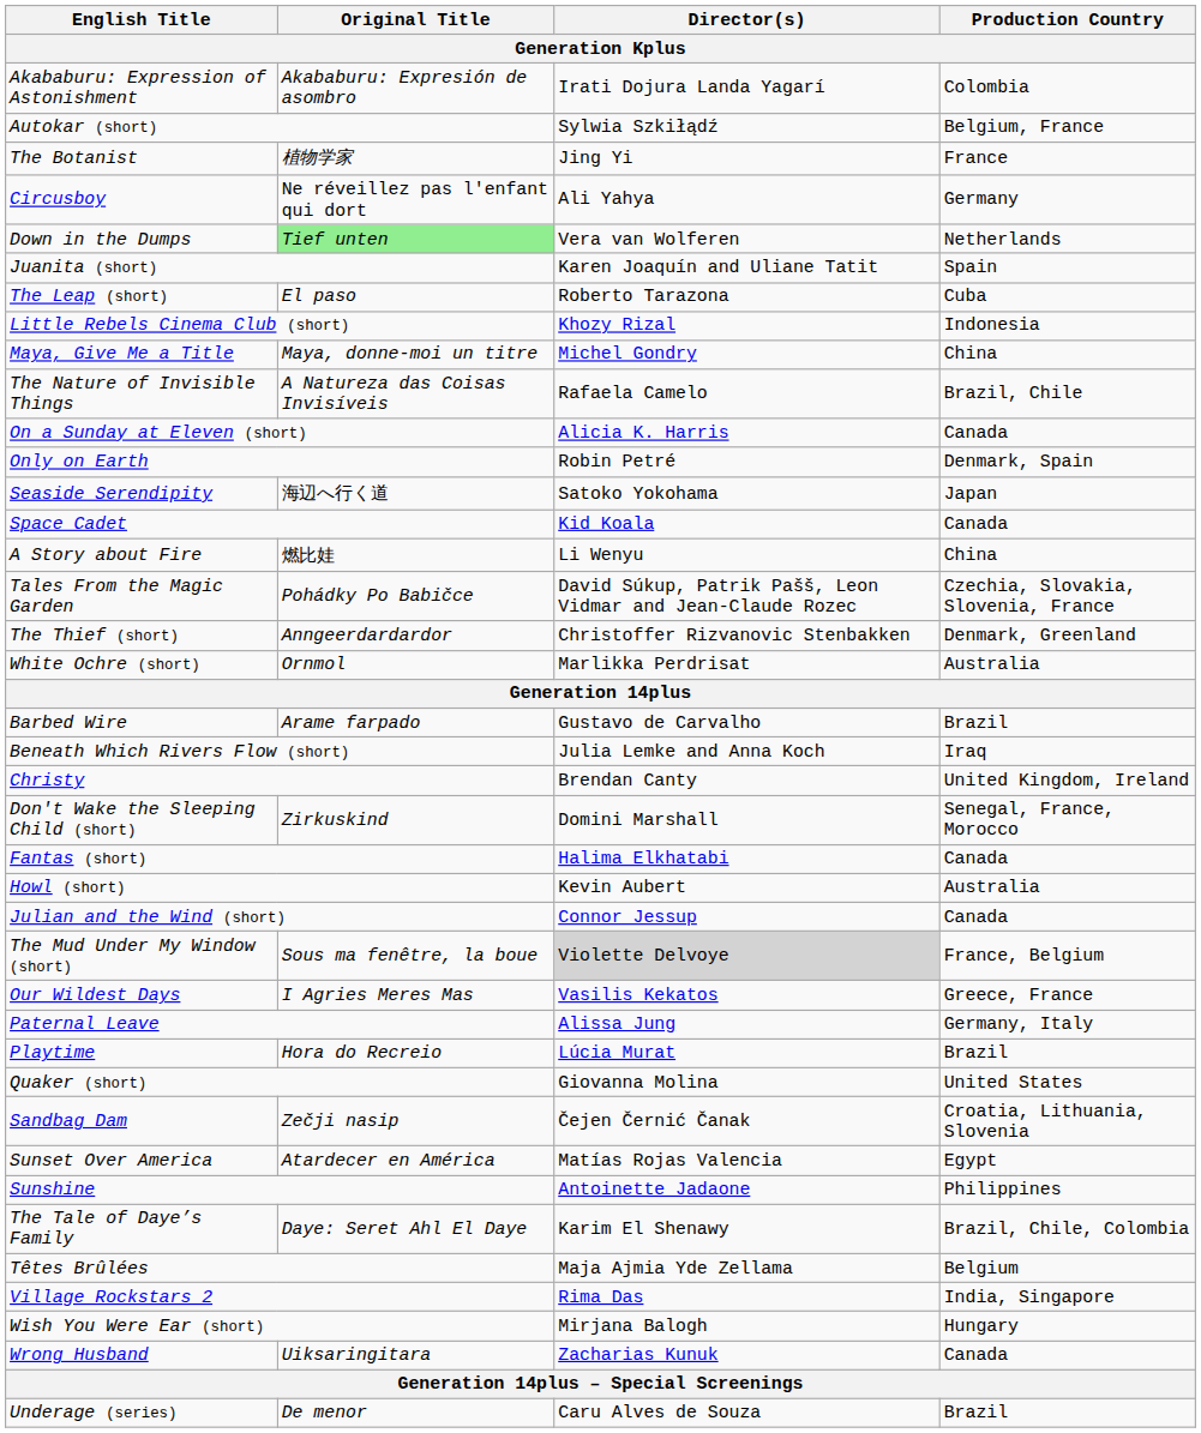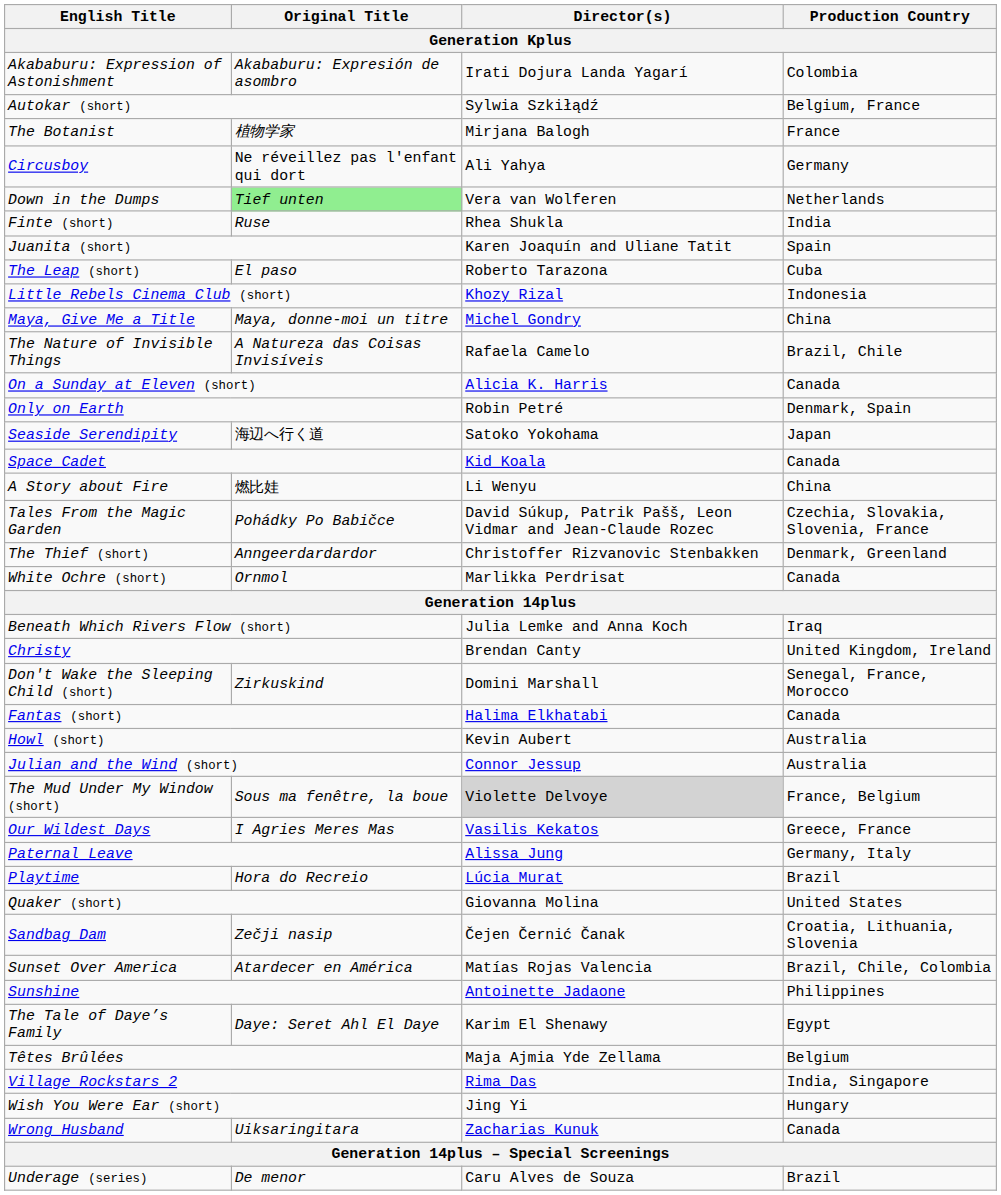The Botanist | Director(s): Jing Yi -> Mirjana Balogh
+ row: Finte (short) | Ruse | Rhea Shukla | India
White Ochre (short) | Production Country: Australia -> Canada
- row: Barbed Wire | Arame farpado | Gustavo de Carvalho | Brazil
Julian and the Wind (short) | Production Country: Canada -> Australia
Sunset Over America | Production Country: Egypt -> Brazil, Chile, Colombia
The Tale of Daye’s Family | Production Country: Brazil, Chile, Colombia -> Egypt
Wish You Were Ear (short) | Director(s): Mirjana Balogh -> Jing Yi
